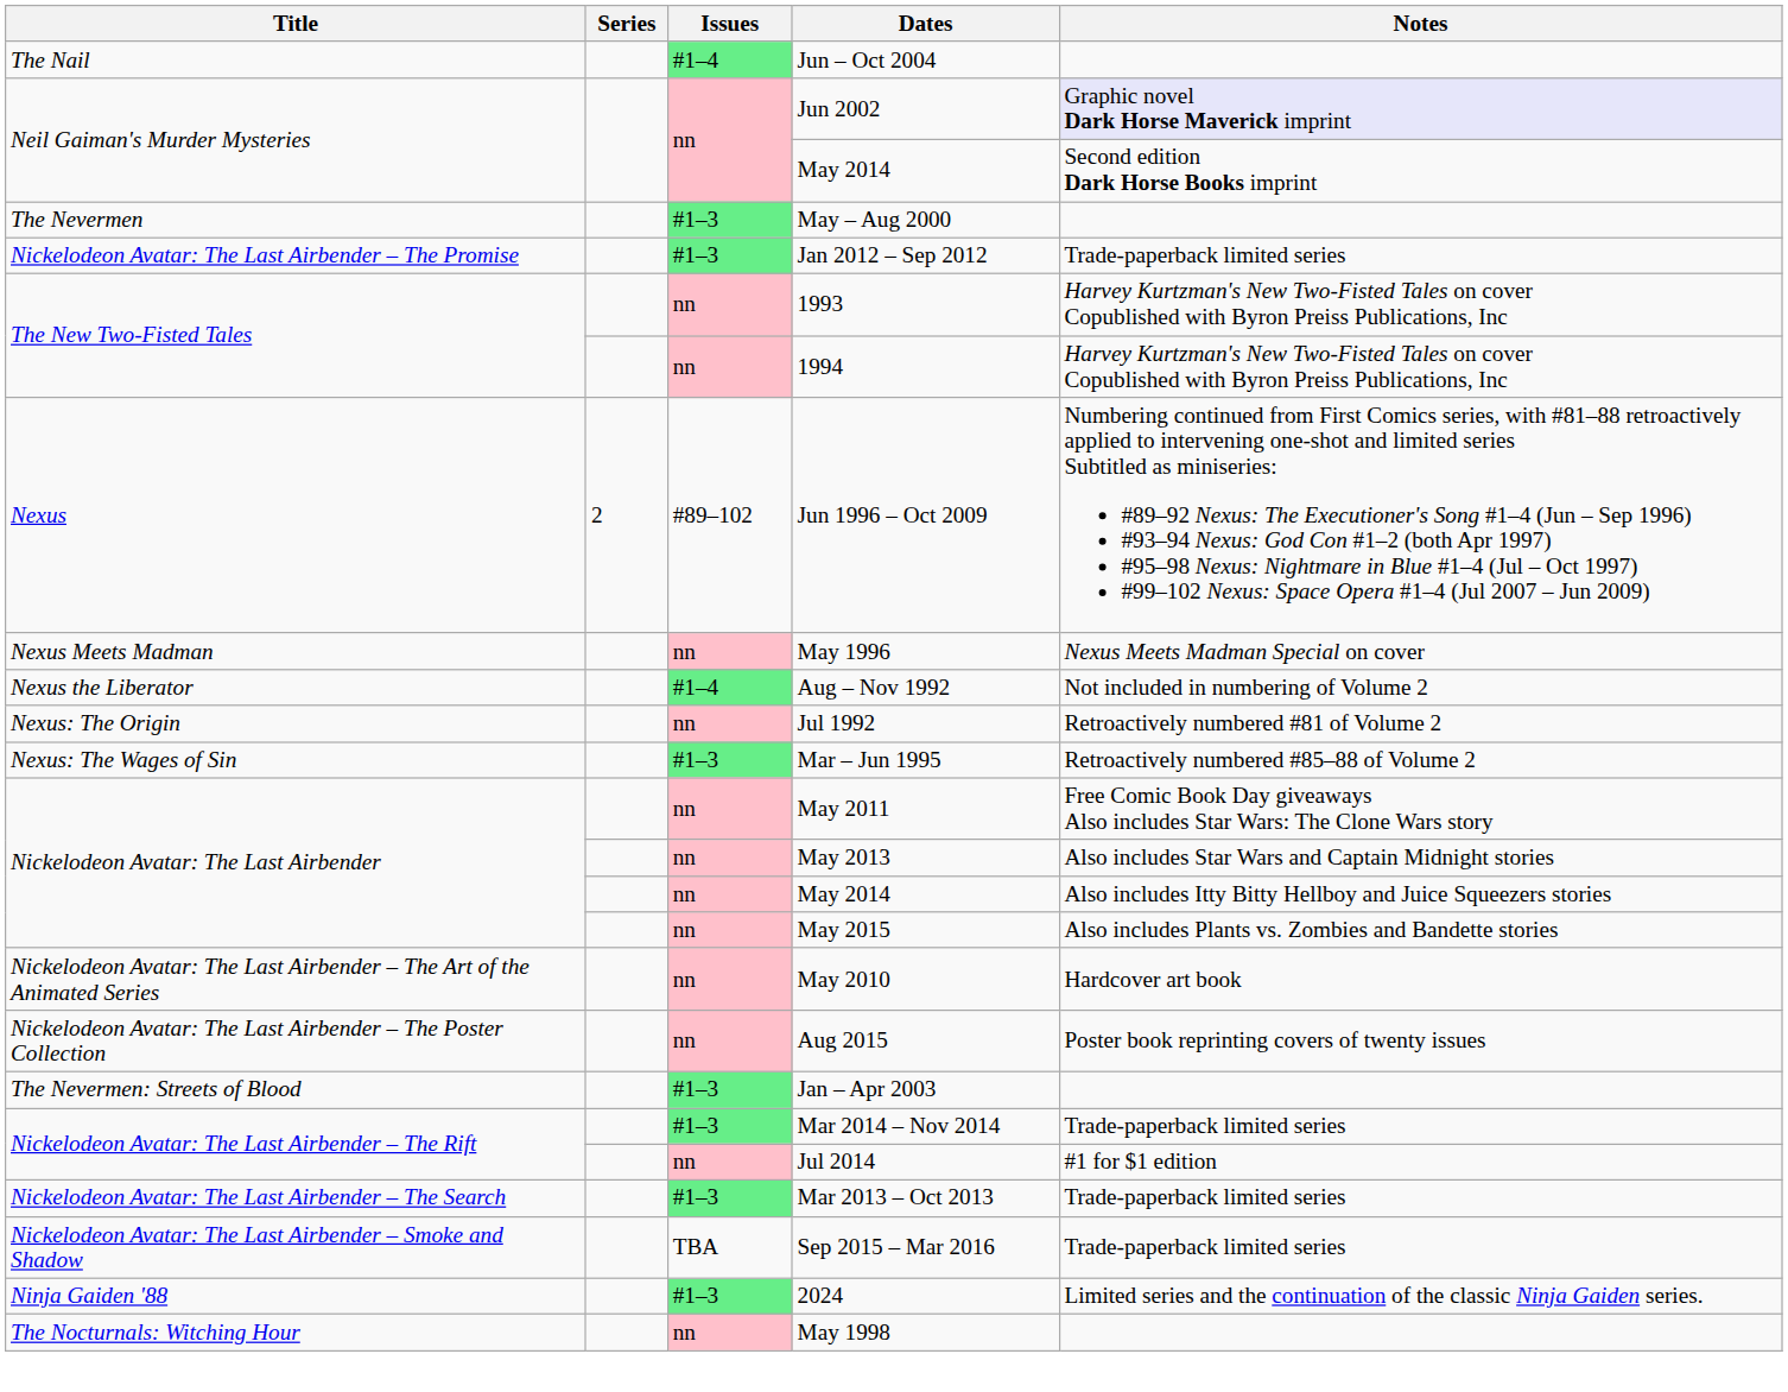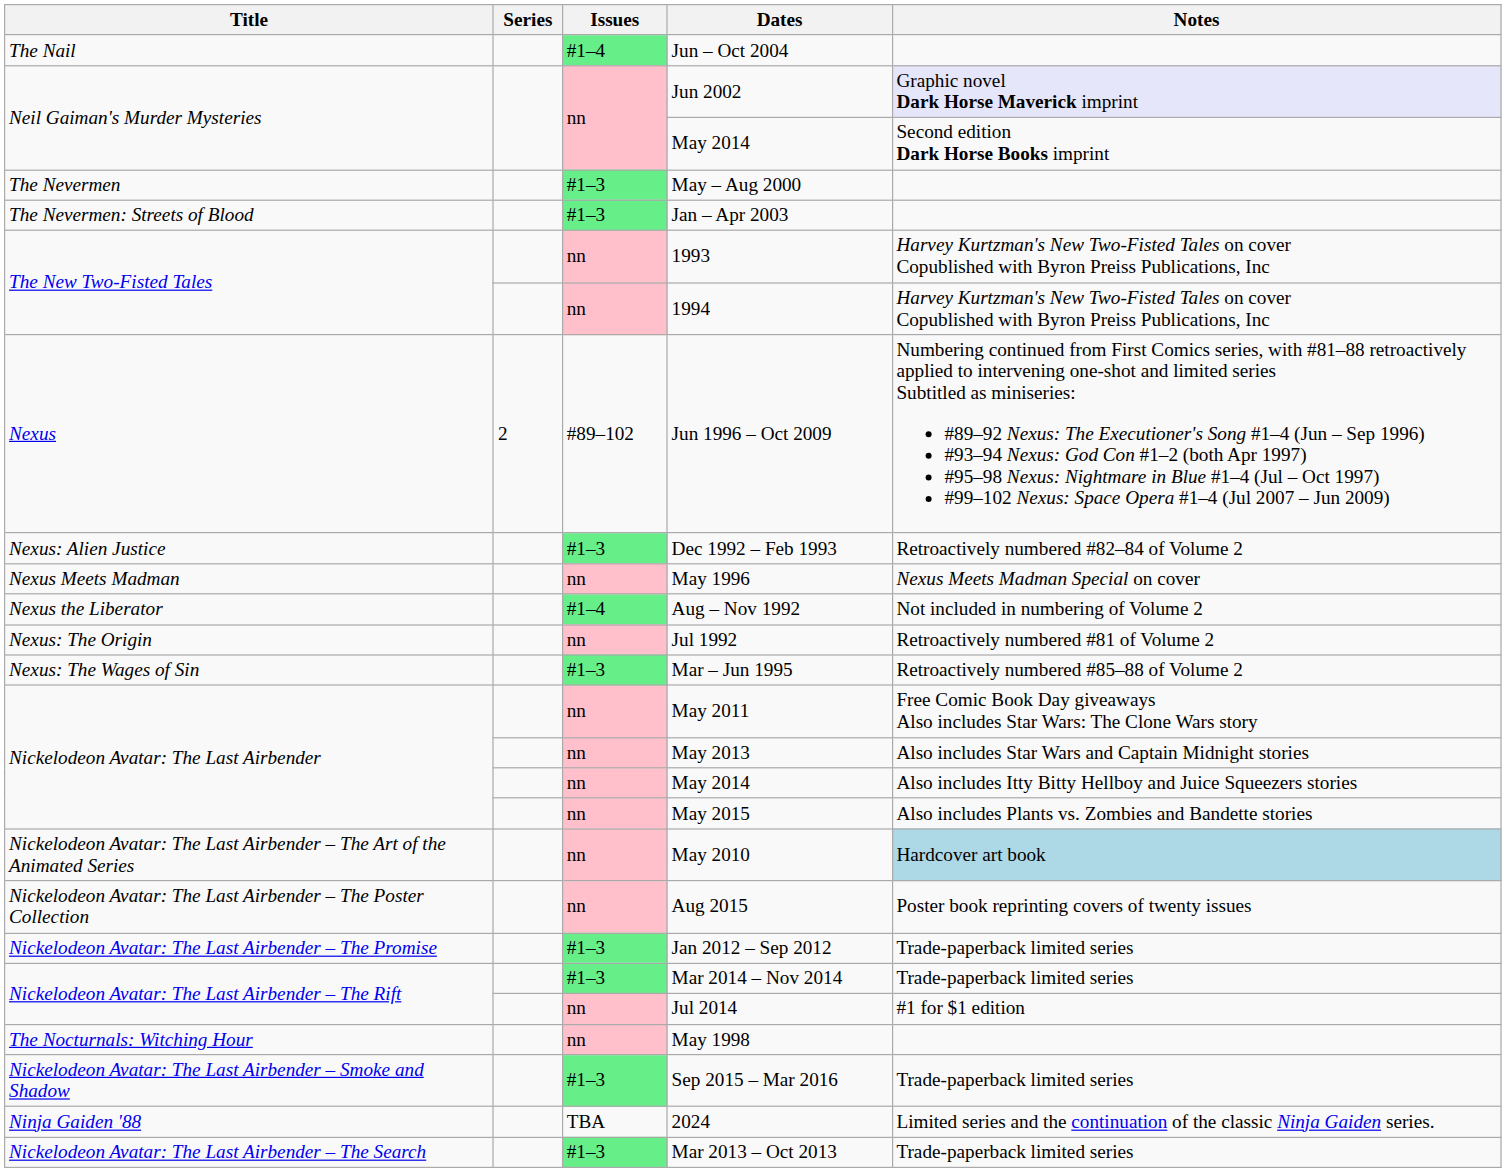rows swapped: Jan – Apr 2003 <-> Jan 2012 – Sep 2012
+ row: Nexus: Alien Justice | #1–3 | Dec 1992 – Feb 1993 | Retroactively numbered #82–84 of Volume 2
May 2010 | Notes: no background -> lightblue background
rows swapped: Mar 2013 – Oct 2013 <-> May 1998
Sep 2015 – Mar 2016 | Issues: TBA -> #1–3
2024 | Issues: #1–3 -> TBA
